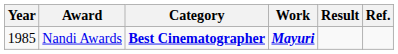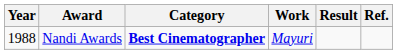Nandi Awards | Year: 1985 -> 1988
Nandi Awards | Work: bold -> normal
